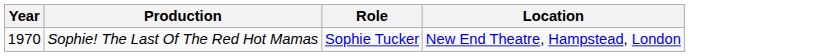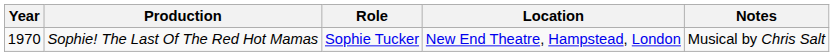+ column: Notes | Musical by Chris Salt
